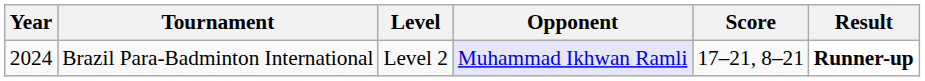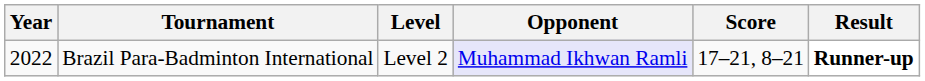Brazil Para-Badminton International | Year: 2024 -> 2022
